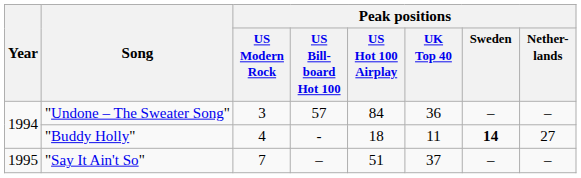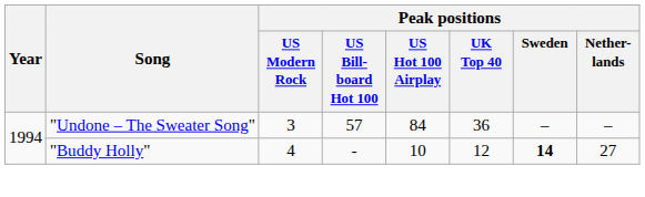"Buddy Holly" | Peak positions / US Hot 100 Airplay: 18 -> 10
"Buddy Holly" | Peak positions / UK Top 40: 11 -> 12
- row: 1995 | "Say It Ain't So" | 7 | – | 51 | 37 | – | –
